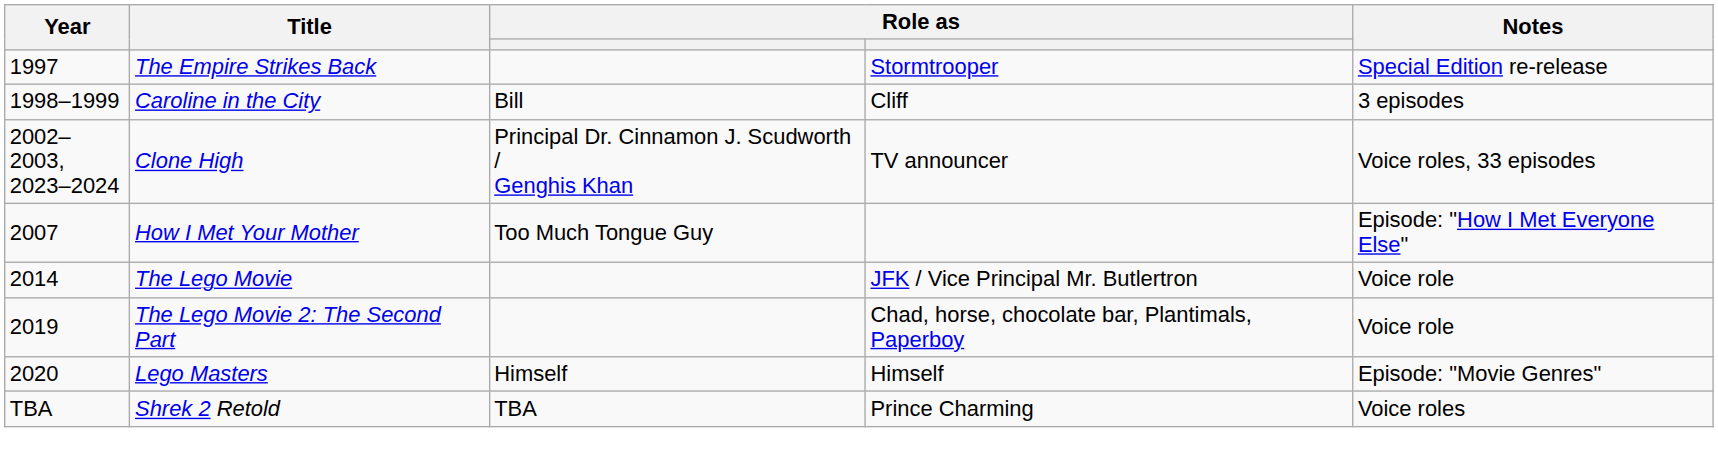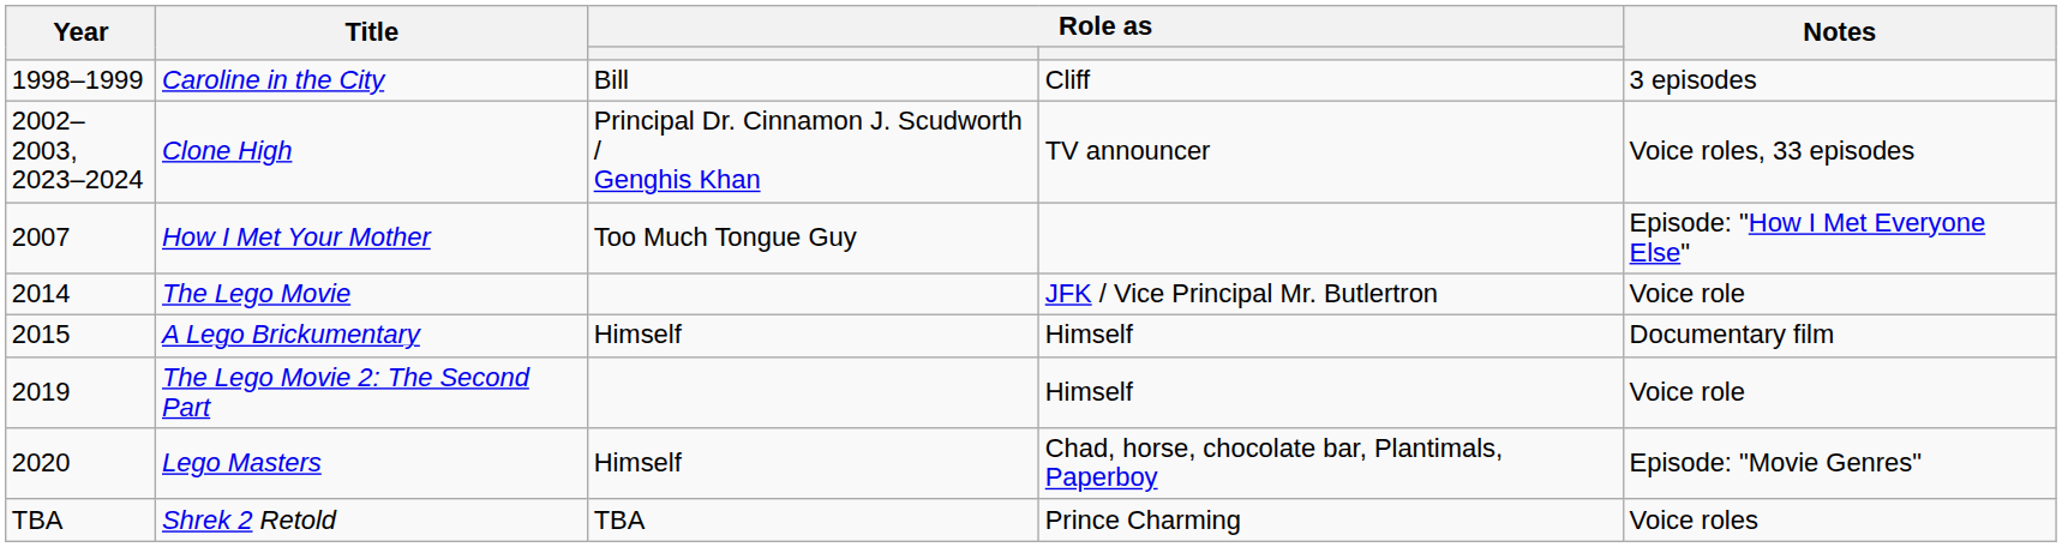- row: 1997 | The Empire Strikes Back | Stormtrooper | Special Edition re-release
+ row: 2015 | A Lego Brickumentary | Himself | Himself | Documentary film
The Lego Movie 2: The Second Part | column 4: Chad, horse, chocolate bar, Plantimals, Paperboy -> Himself
Lego Masters | column 4: Himself -> Chad, horse, chocolate bar, Plantimals, Paperboy
